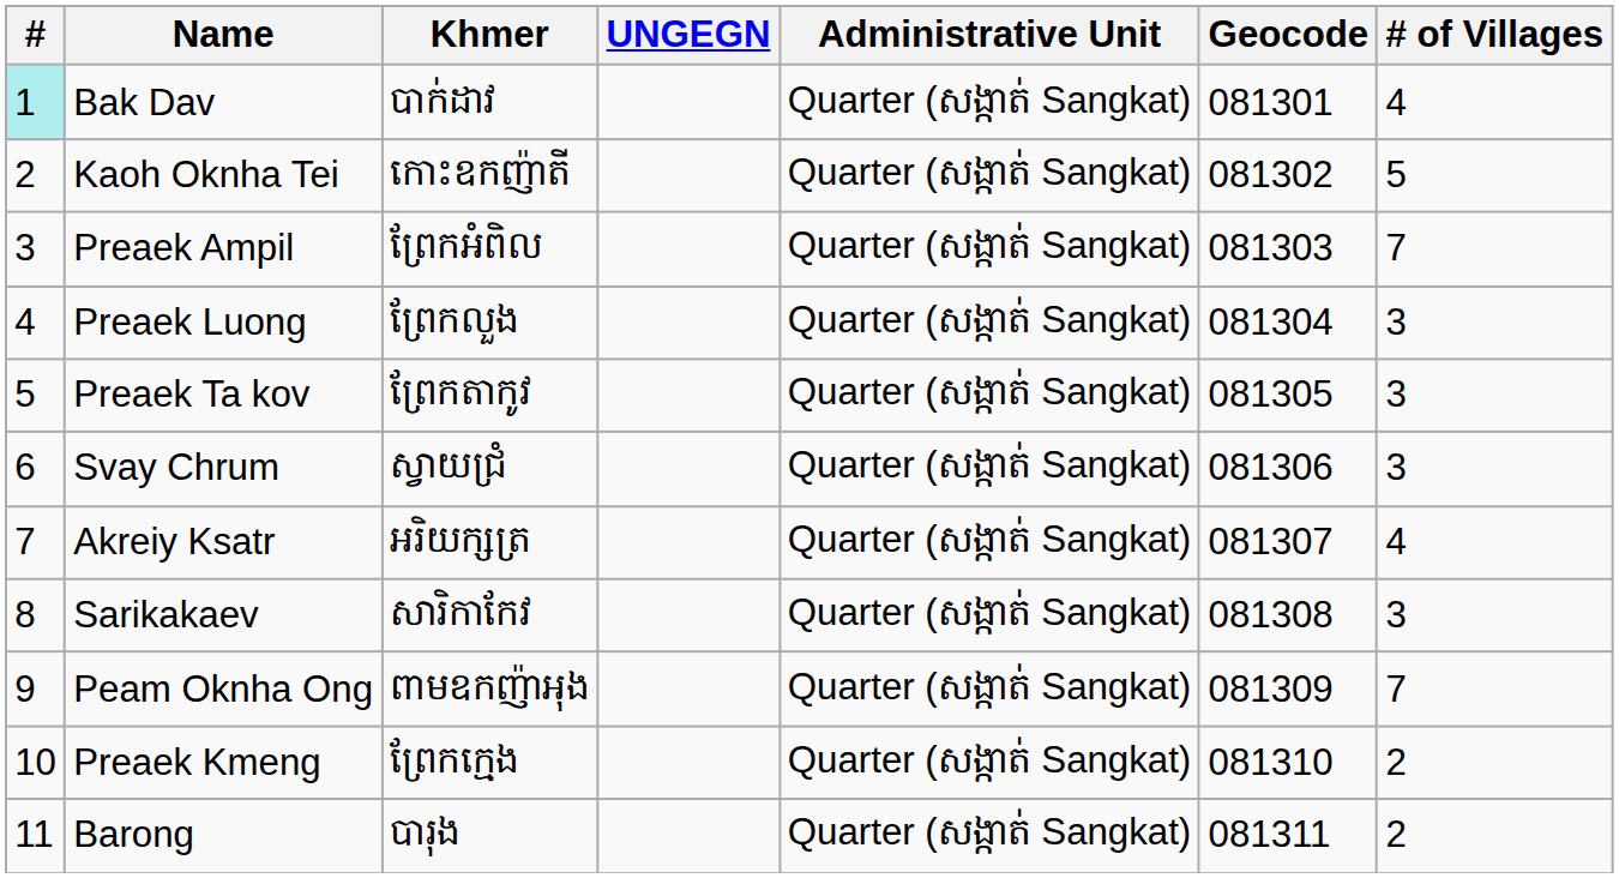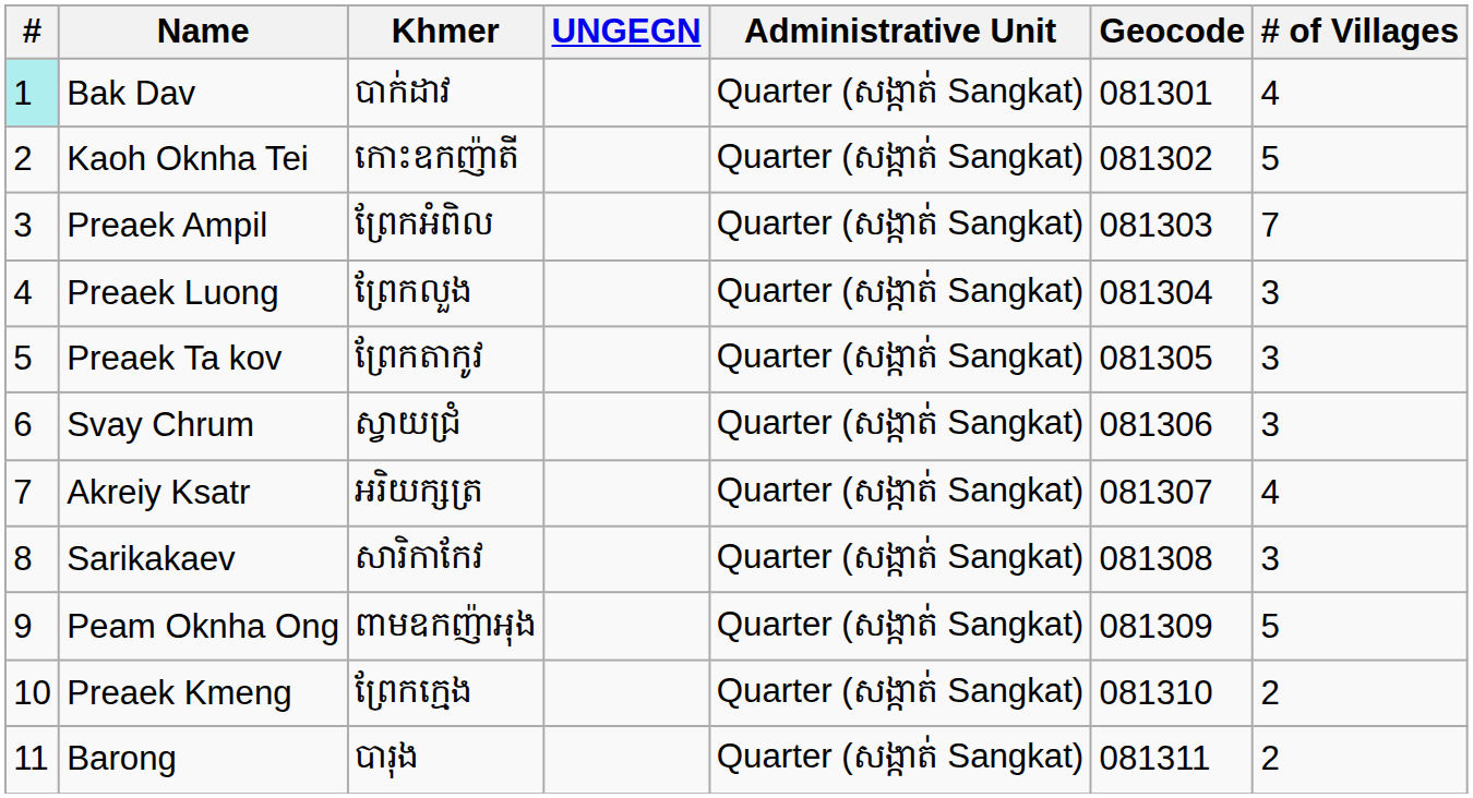Peam Oknha Ong | # of Villages: 7 -> 5
